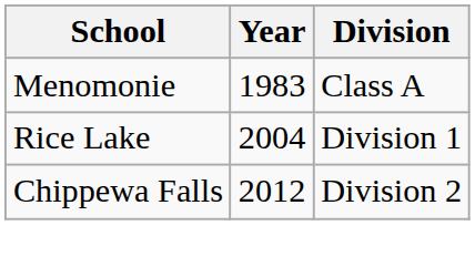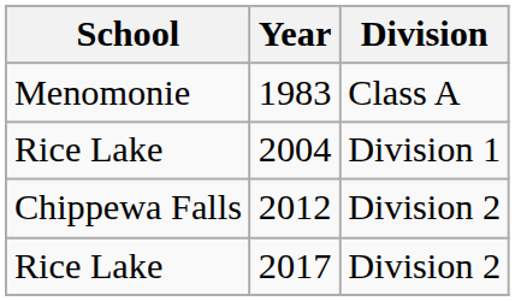+ row: Rice Lake | 2017 | Division 2
